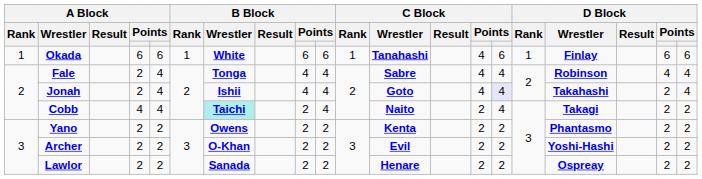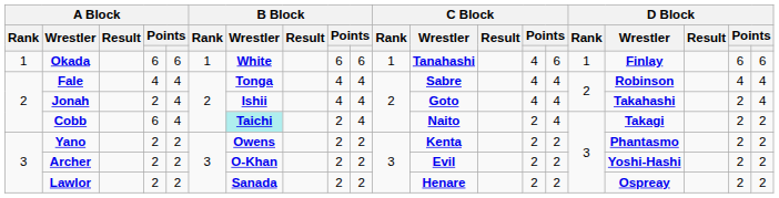Fale | column 4: 2 -> 4
Jonah | column 15: lavender background -> no background
Cobb | column 4: 4 -> 6
